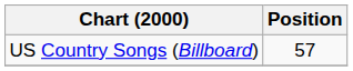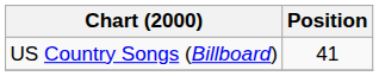US Country Songs (Billboard) | Position: 57 -> 41
